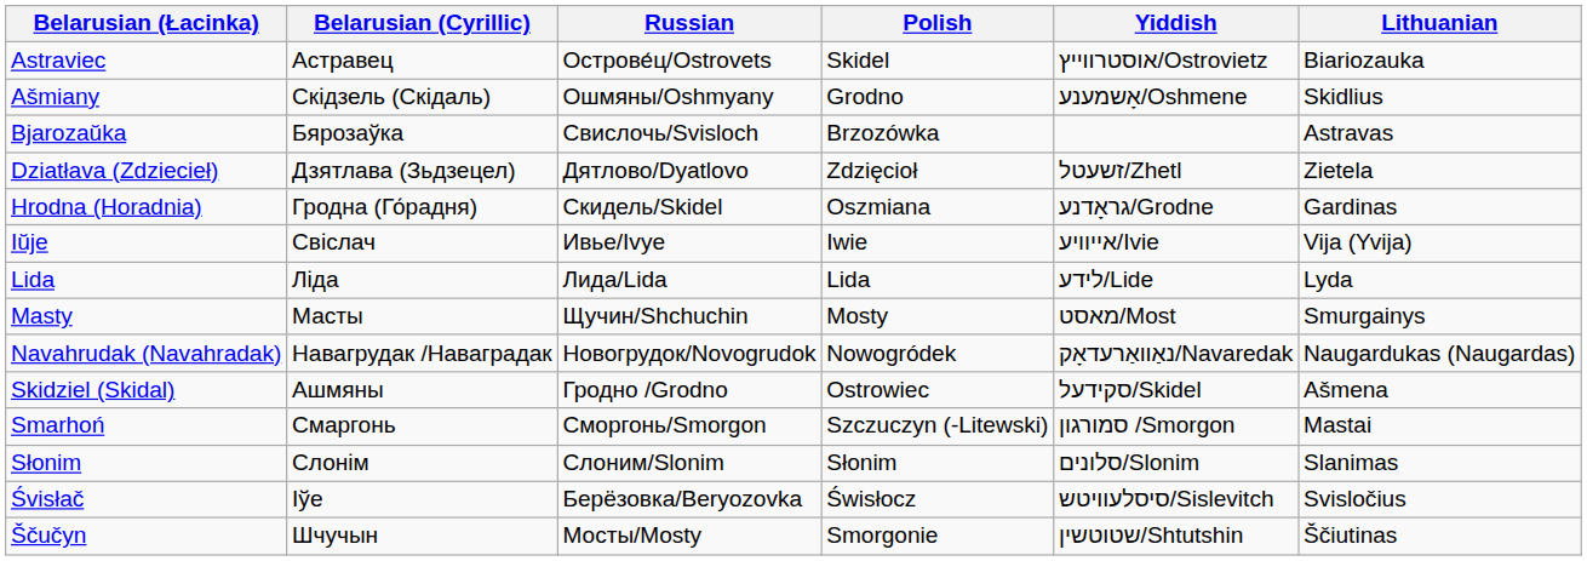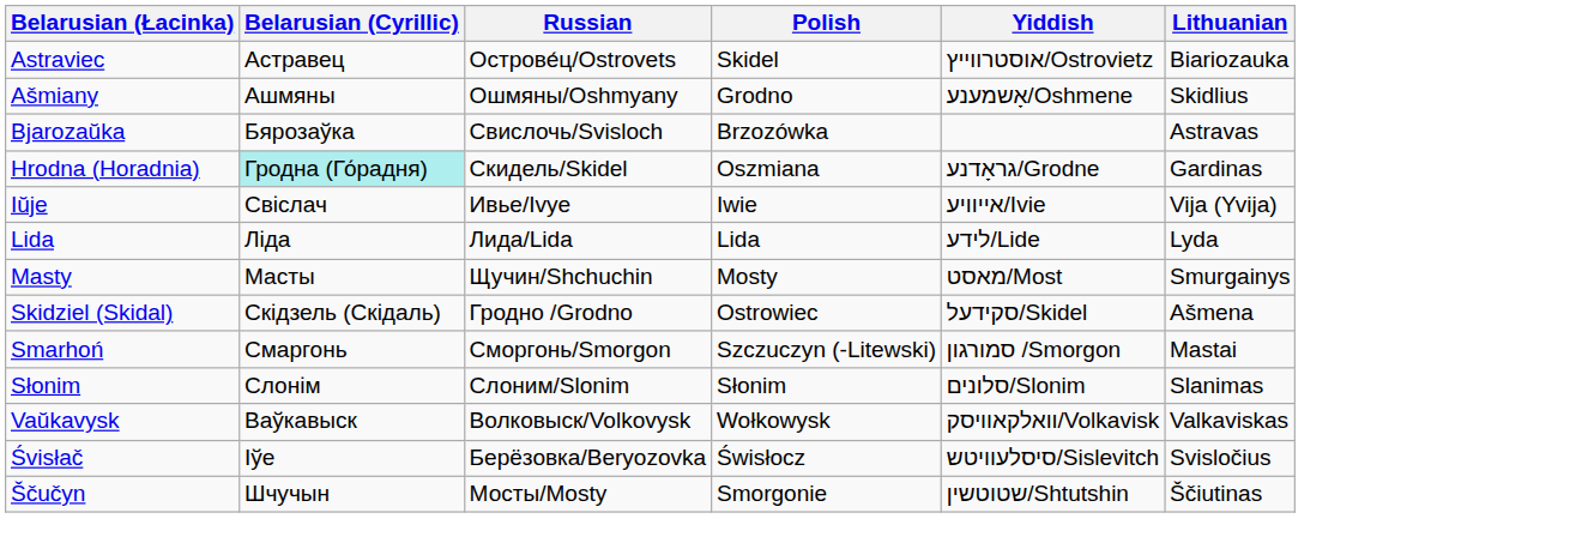Ašmiany | Belarusian (Cyrillic): Скідзель (Скідаль) -> Ашмяны
- row: Dziatłava (Zdziecieł) | Дзятлава (Зьдзецел) | Дятлово/Dyatlovo | Zdzięcioł | זשעטל/Zhetl | Zietela
Hrodna (Horadnia) | Belarusian (Cyrillic): no background -> paleturquoise background
- row: Navahrudak (Navahradak) | Навагрудак /Наваградак | Новогрудок/Novogrudok | Nowogródek | נאַוואַרעדאָק/Navaredak | Naugardukas (Naugardas)
Skidziel (Skidal) | Belarusian (Cyrillic): Ашмяны -> Скідзель (Скідаль)
+ row: Vaŭkavysk | Ваўкавыск | Волковыск/Volkovysk | Wołkowysk | וואלקאוויסק/Volkavisk | Valkaviskas
